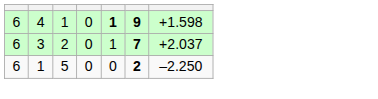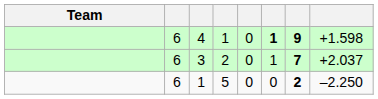+ column: Team
